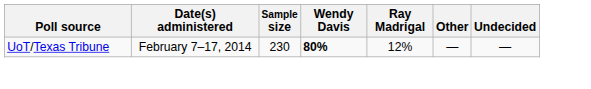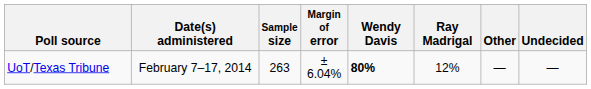+ column: Margin of error | ± 6.04%
UoT/Texas Tribune | Sample size: 230 -> 263
